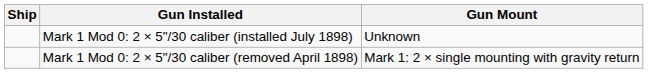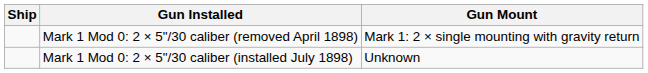rows swapped: Mark 1 Mod 0: 2 × 5"/30 caliber (removed April 1898) <-> Mark 1 Mod 0: 2 × 5"/30 caliber (installed July 1898)
